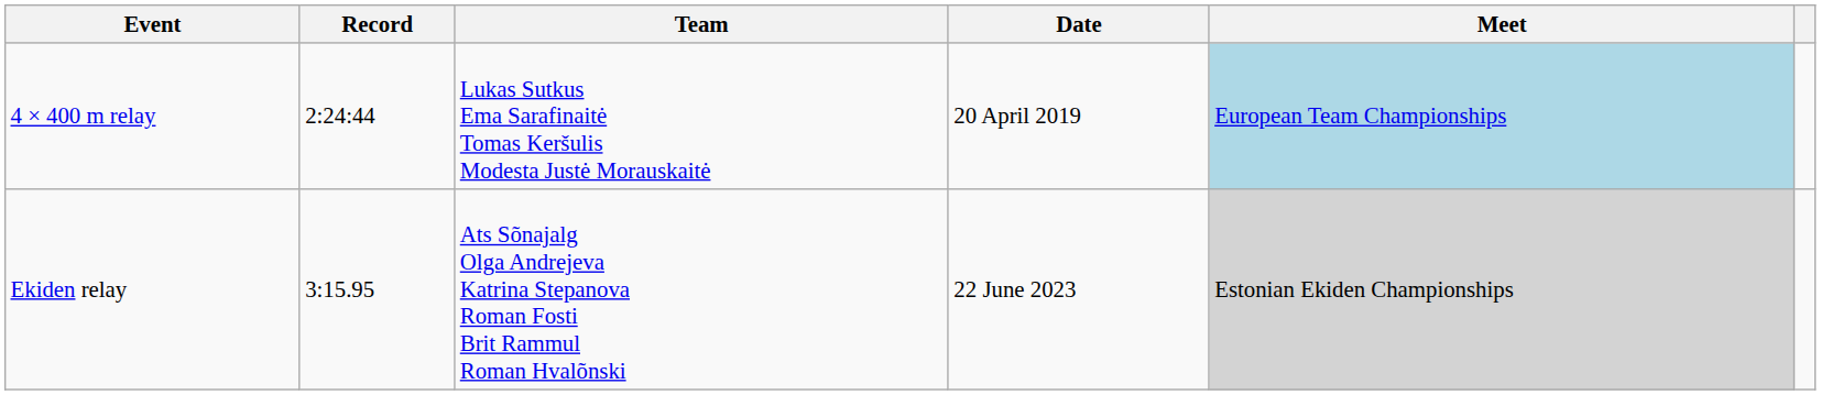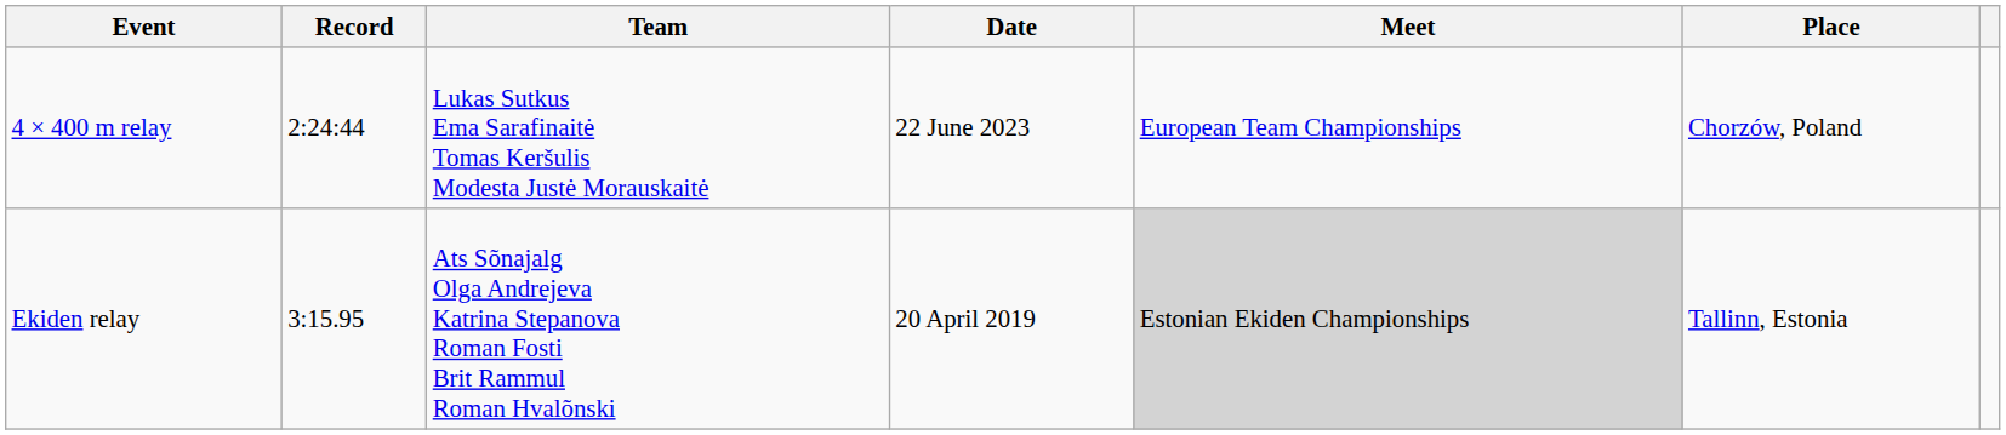+ column: Place | Chorzów, Poland | Tallinn, Estonia
4 × 400 m relay | Date: 20 April 2019 -> 22 June 2023
4 × 400 m relay | Meet: lightblue background -> no background
Ekiden relay | Date: 22 June 2023 -> 20 April 2019
